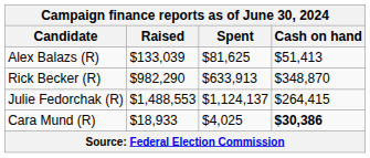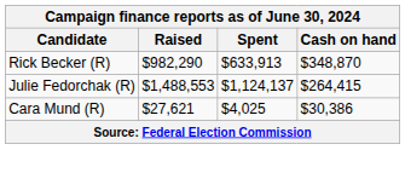- row: Alex Balazs (R) | $133,039 | $81,625 | $51,413
Cara Mund (R) | Raised: $18,933 -> $27,621
Cara Mund (R) | Cash on hand: bold -> normal
